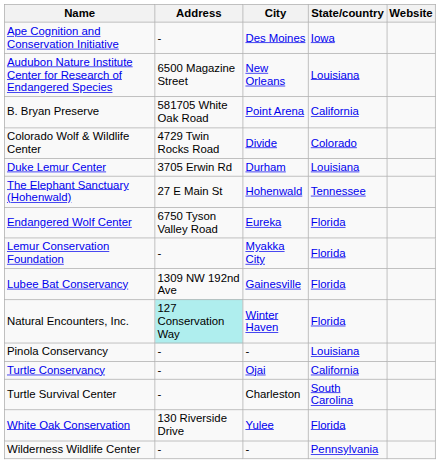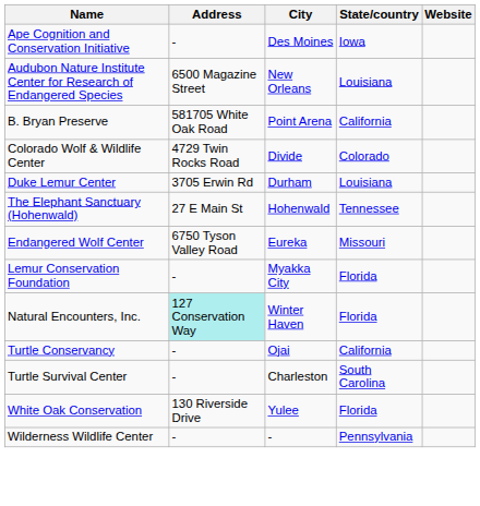Endangered Wolf Center | State/country: Florida -> Missouri
- row: Lubee Bat Conservancy | 1309 NW 192nd Ave | Gainesville | Florida
- row: Pinola Conservancy | - | - | Louisiana
